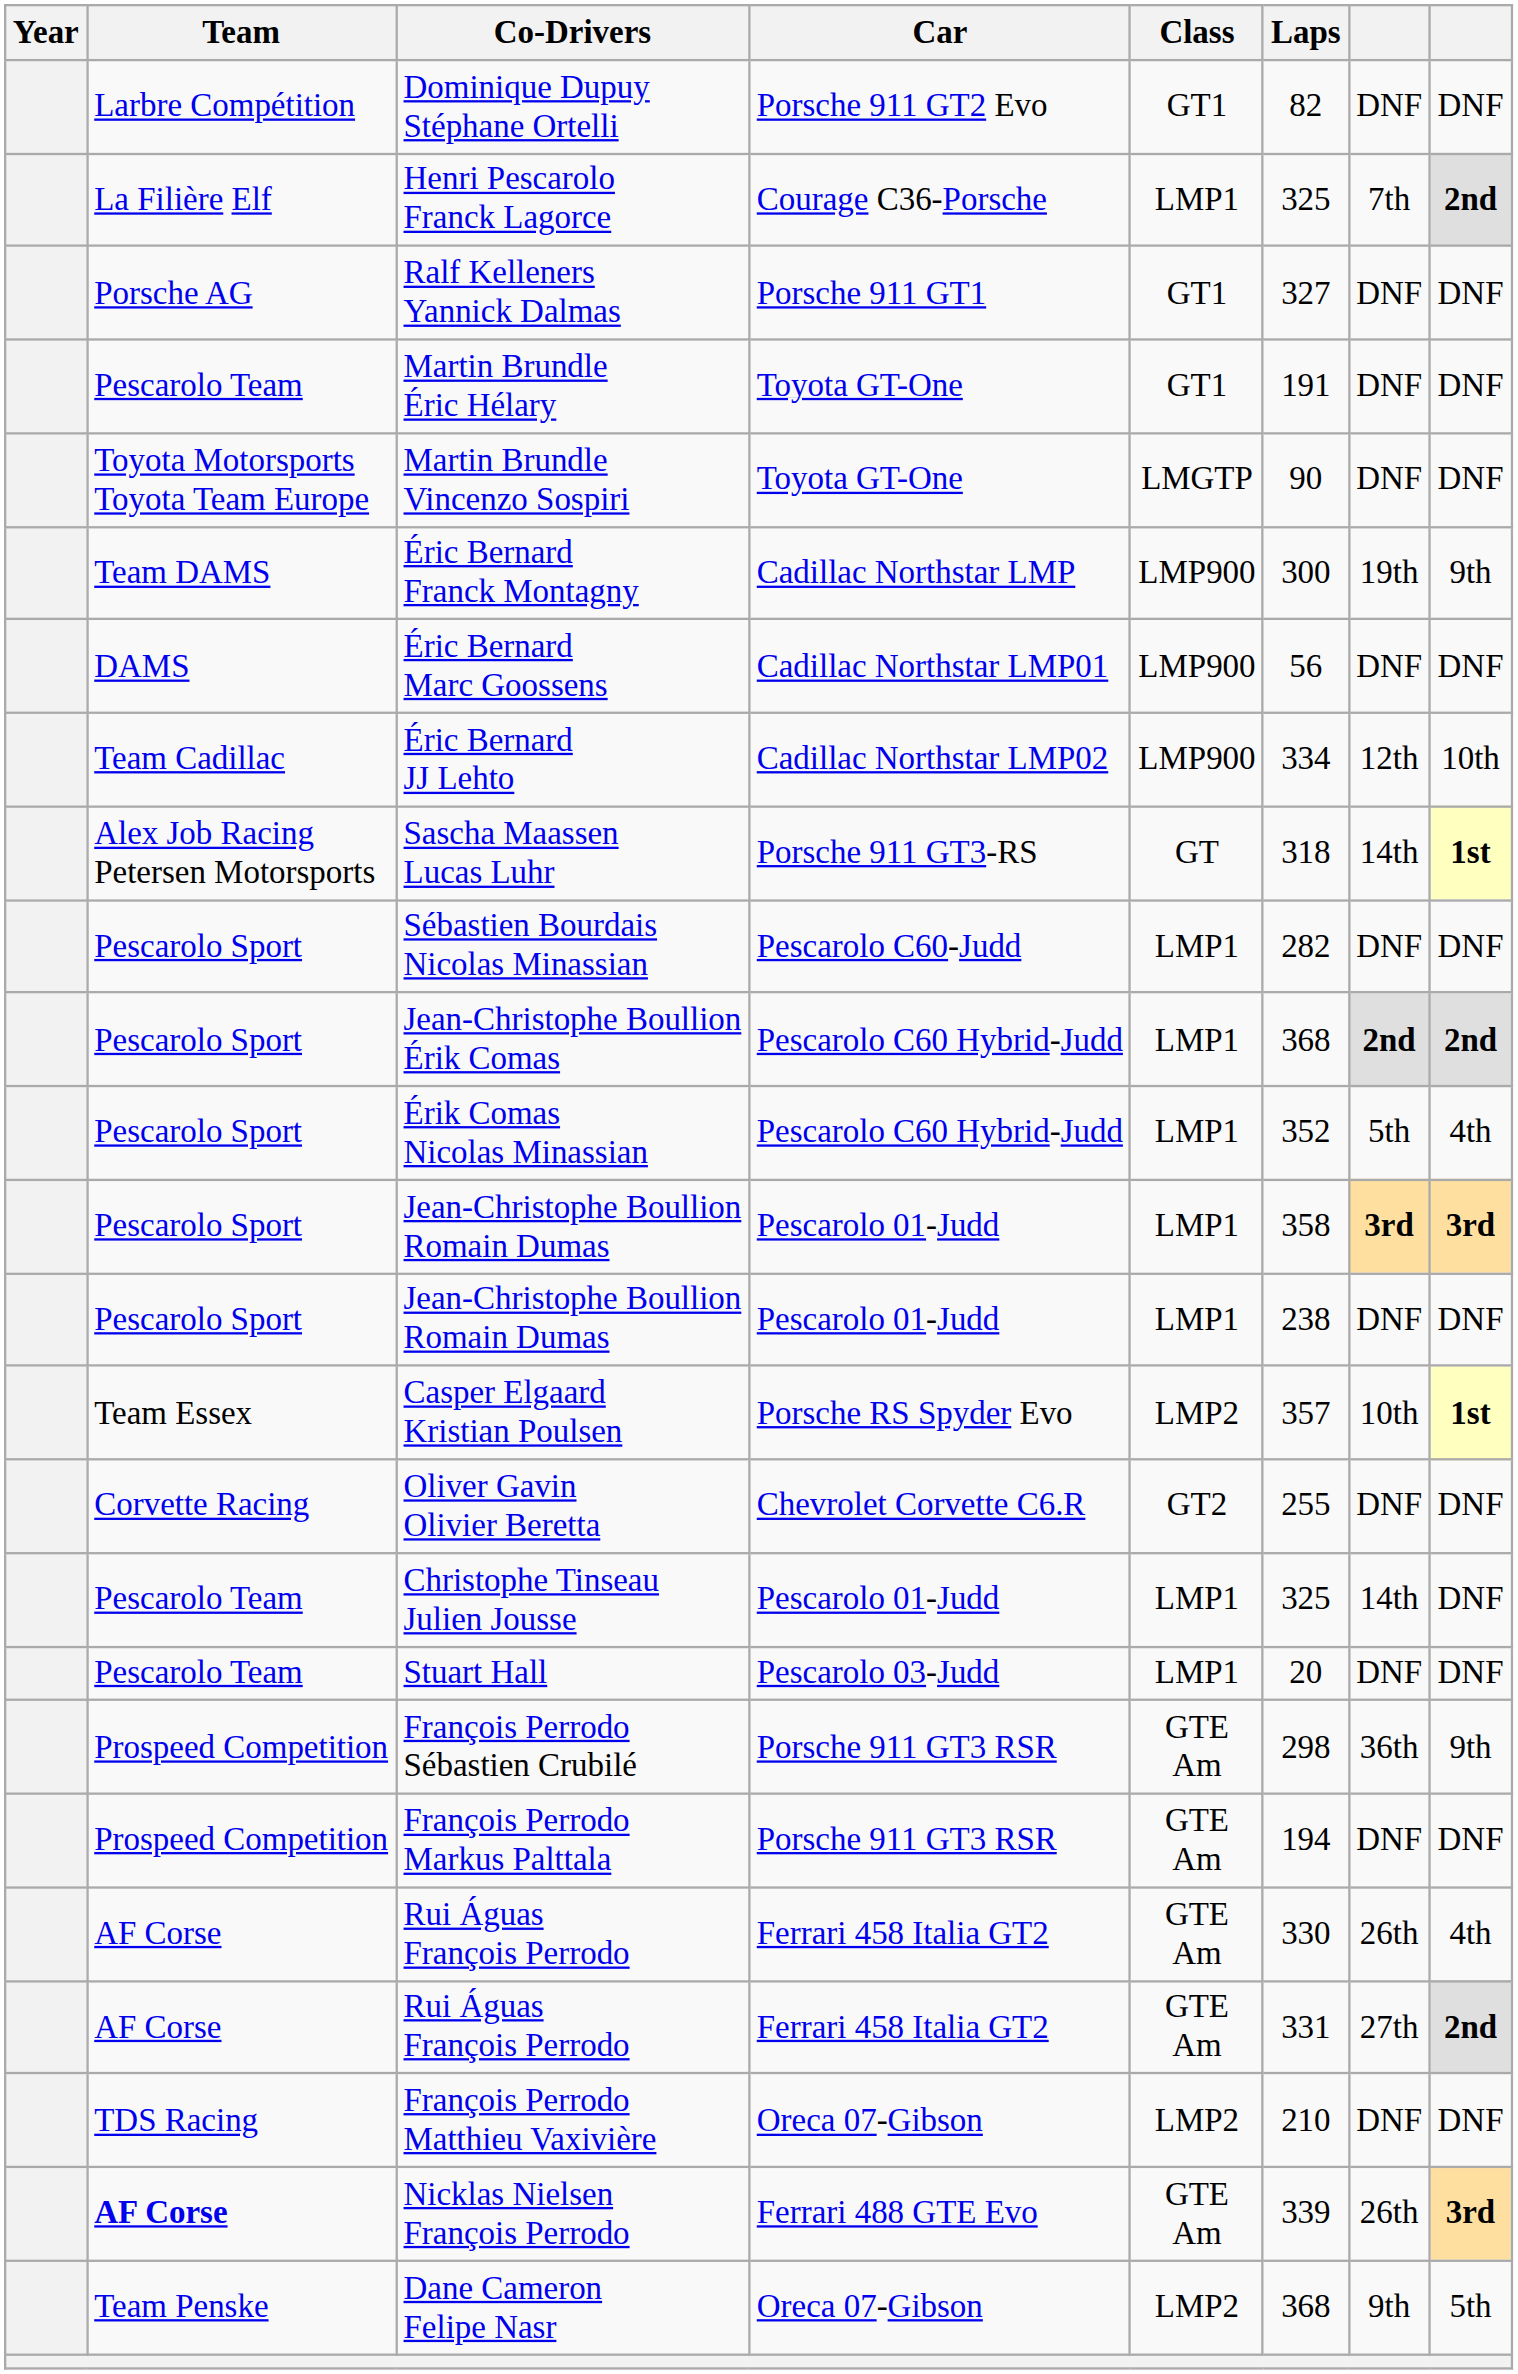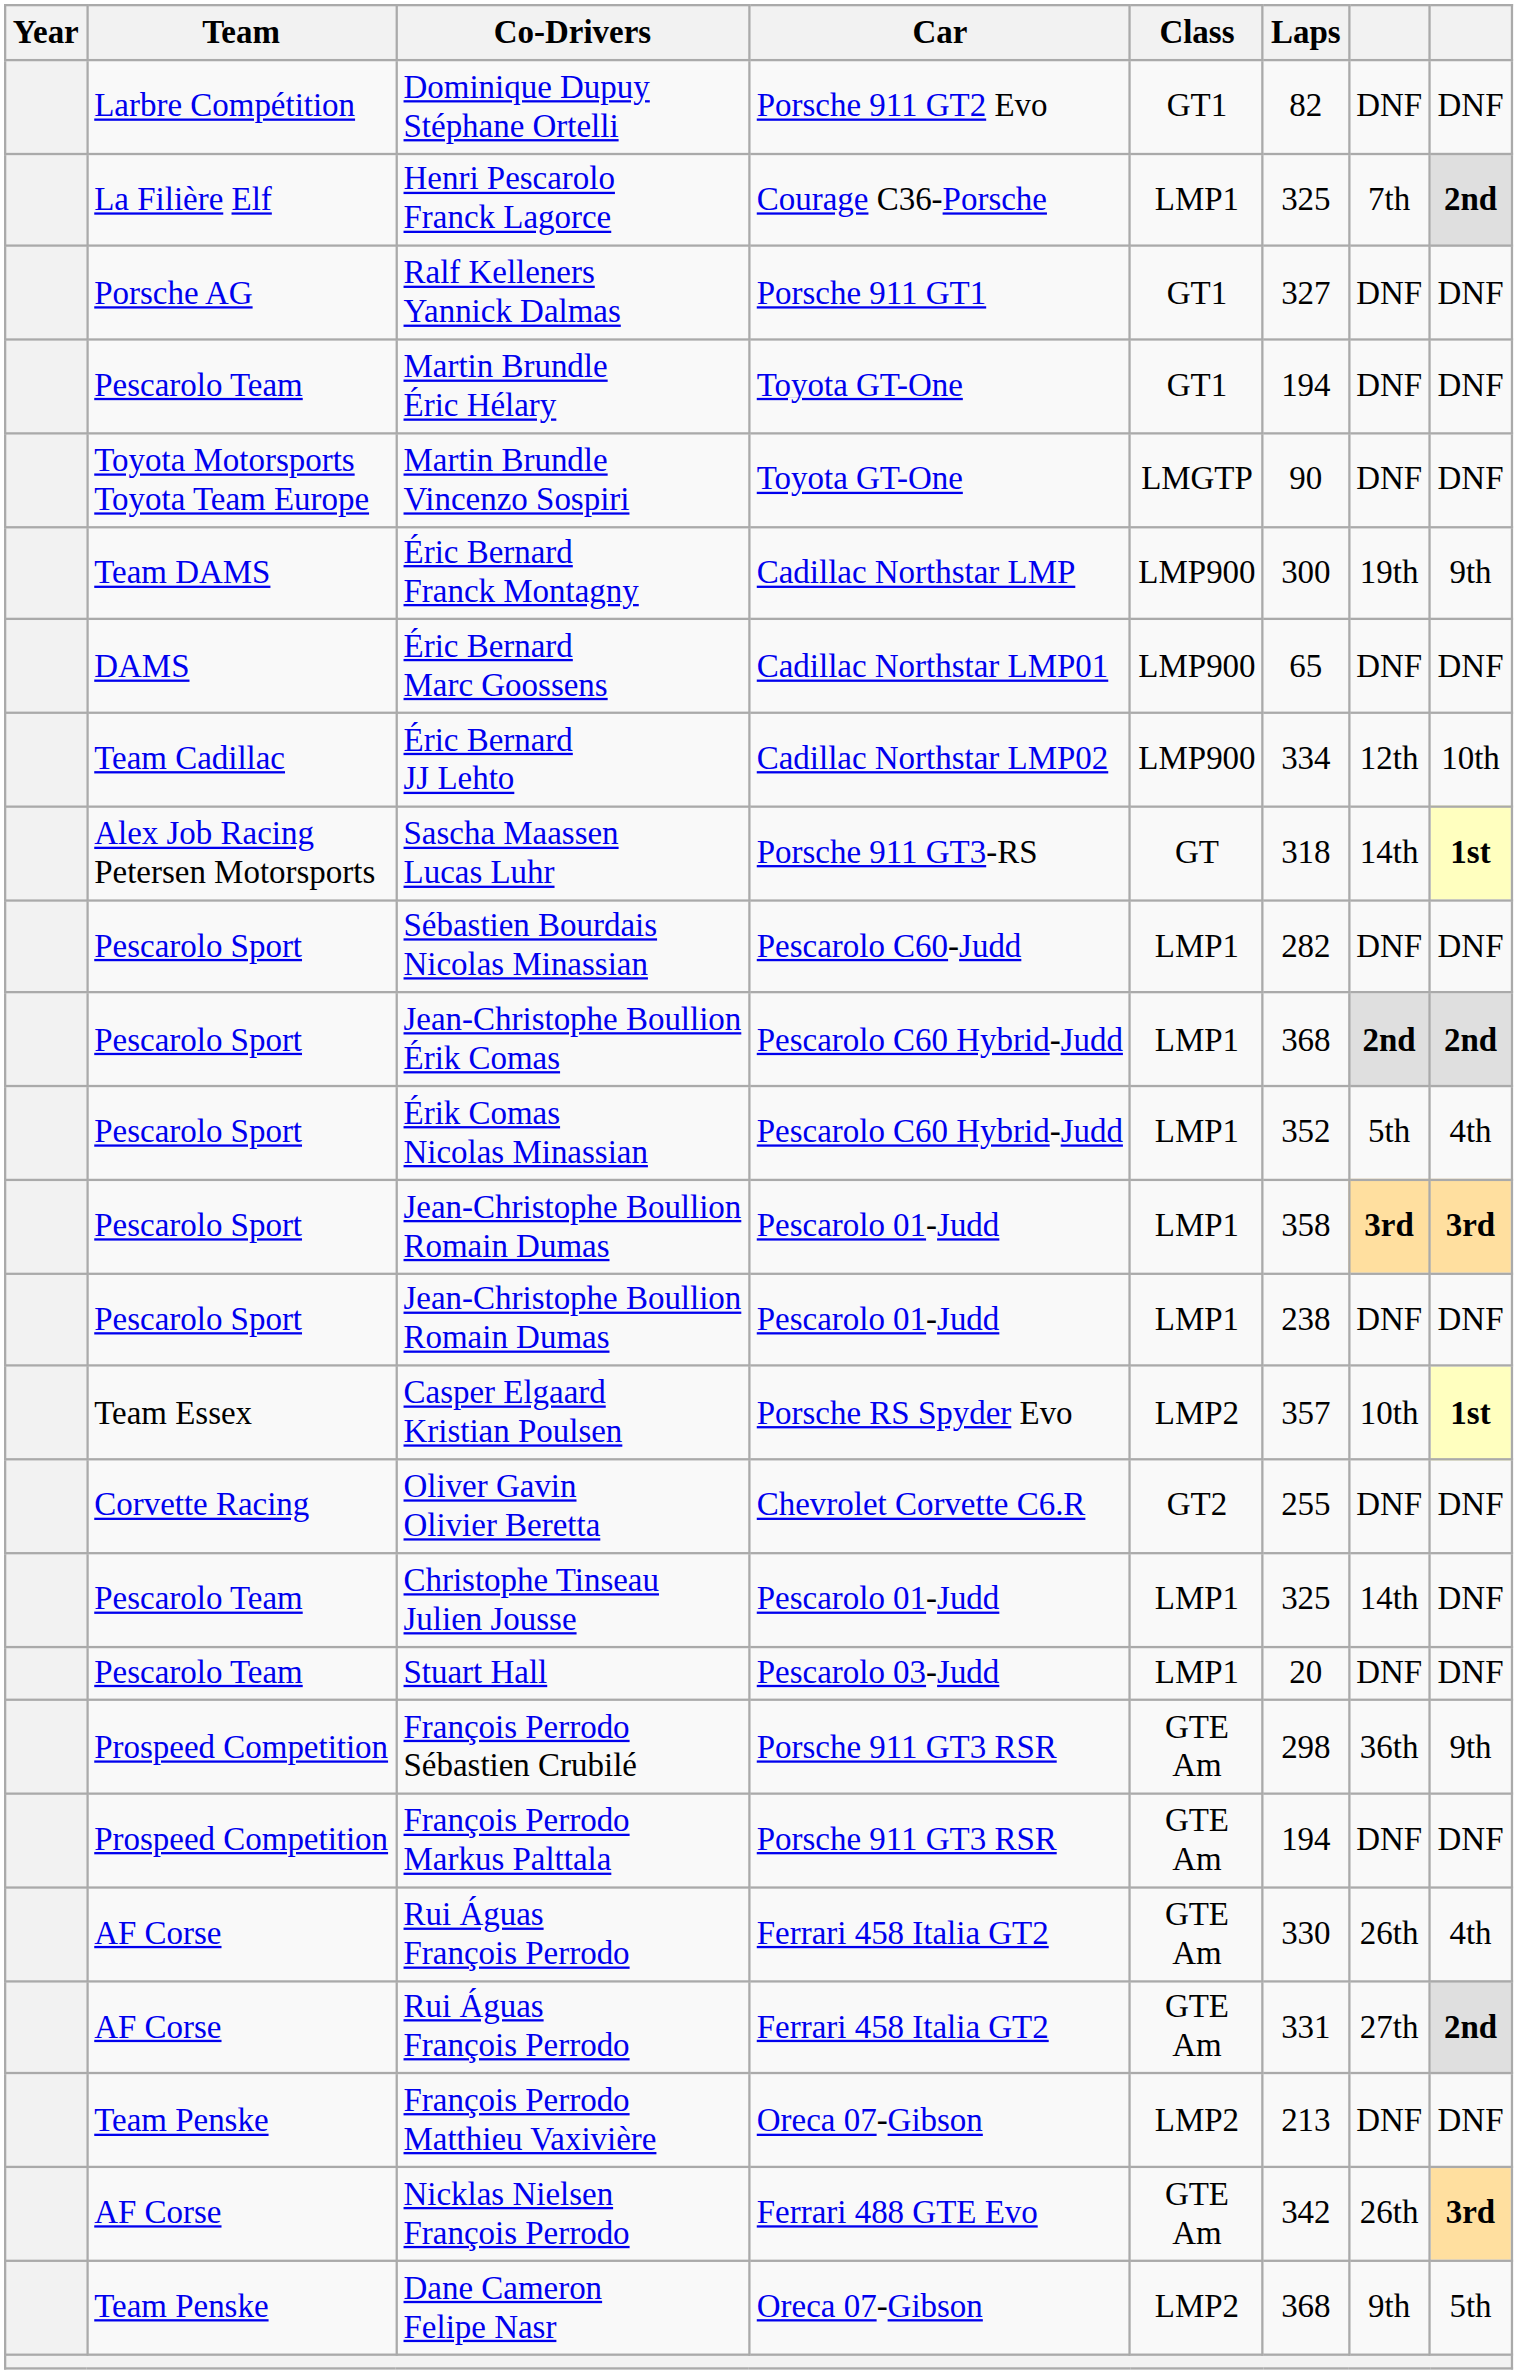Martin Brundle Éric Hélary | Laps: 191 -> 194
Éric Bernard Marc Goossens | Laps: 56 -> 65
François Perrodo Matthieu Vaxivière | Team: TDS Racing -> Team Penske
François Perrodo Matthieu Vaxivière | Laps: 210 -> 213
Nicklas Nielsen François Perrodo | Team: bold -> normal
Nicklas Nielsen François Perrodo | Laps: 339 -> 342
